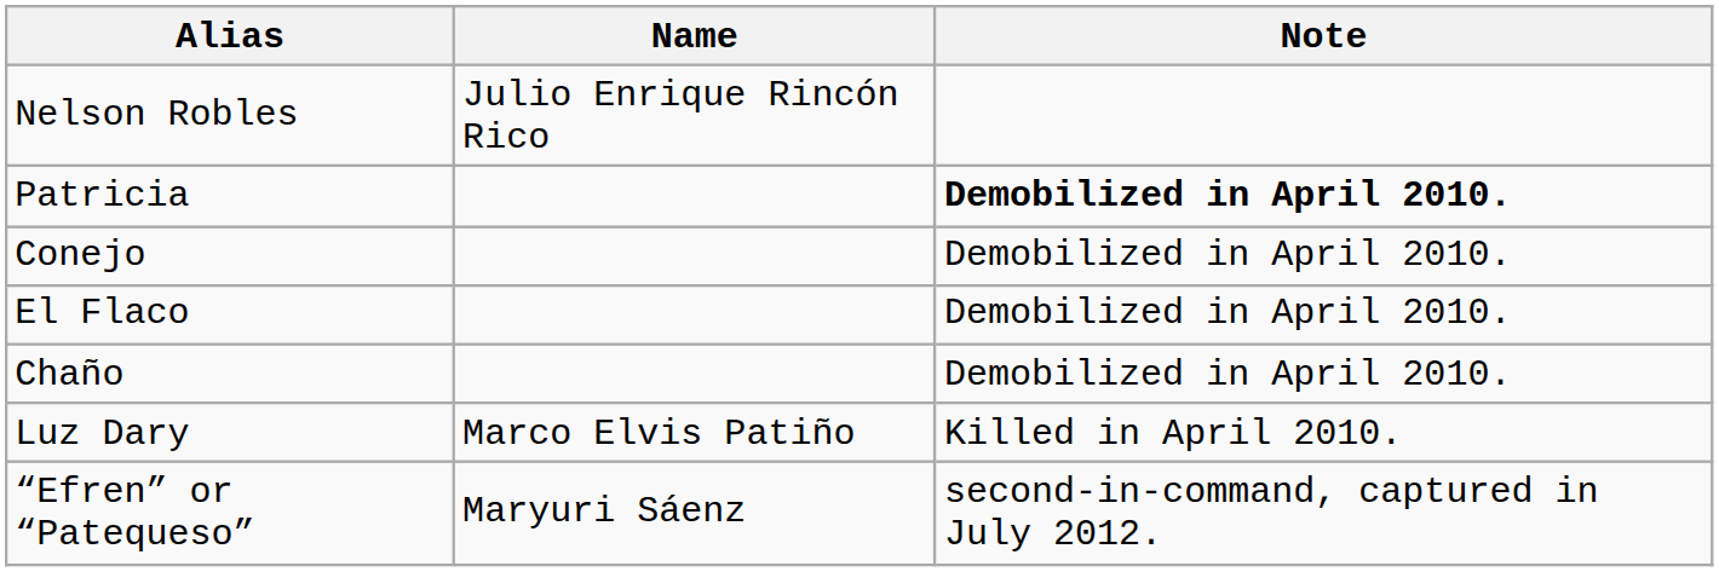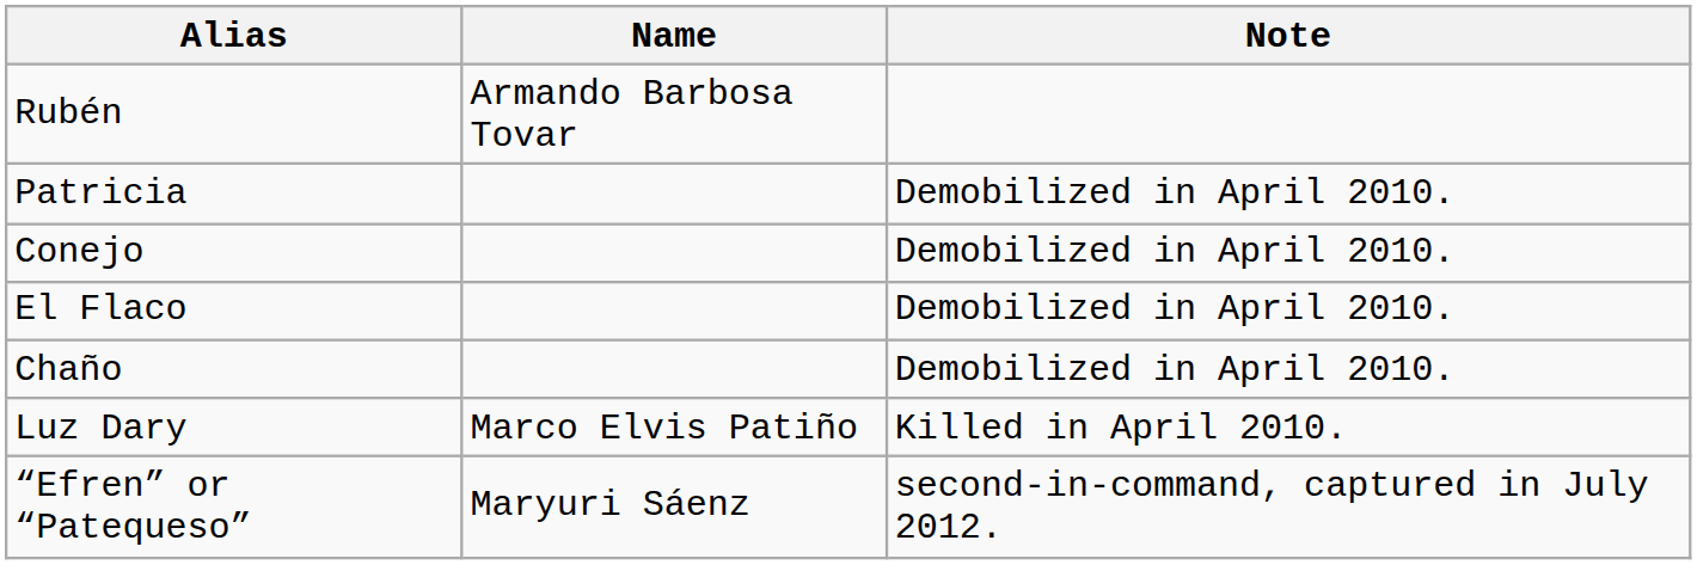- row: Nelson Robles | Julio Enrique Rincón Rico
+ row: Rubén | Armando Barbosa Tovar
Patricia | Note: bold -> normal
